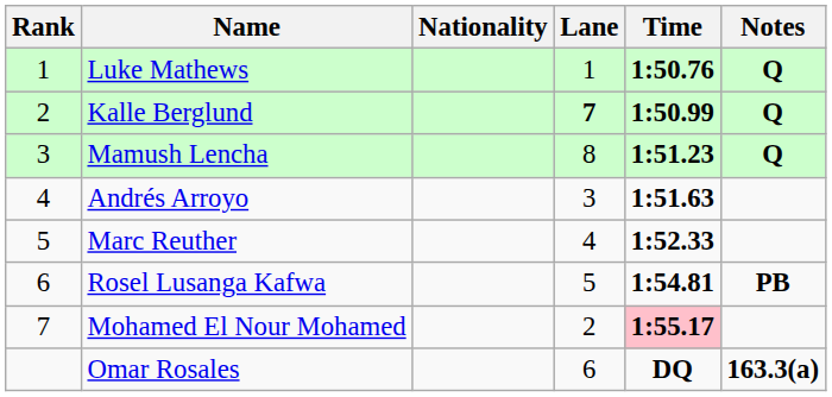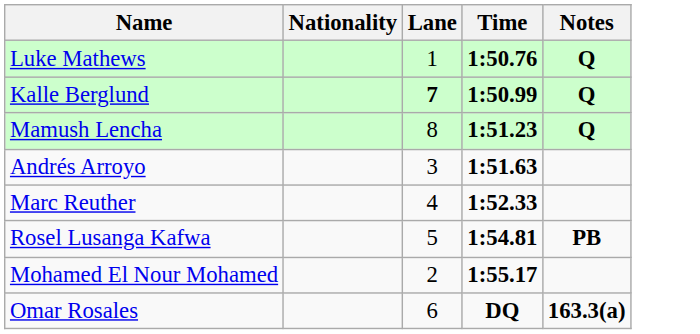- column: Rank | 1 | 2 | 3 | 4 | 5 | 6 | 7
Mohamed El Nour Mohamed | Time: pink background -> no background
